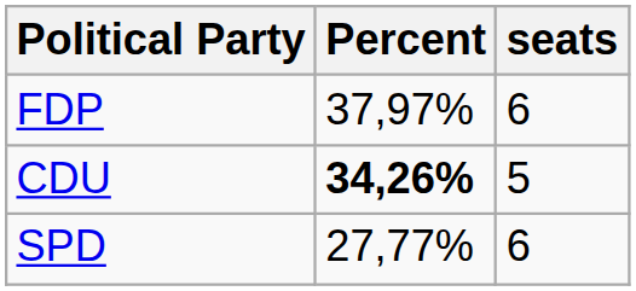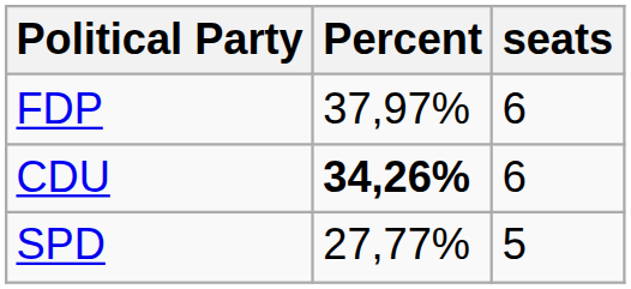CDU | seats: 5 -> 6
SPD | seats: 6 -> 5
